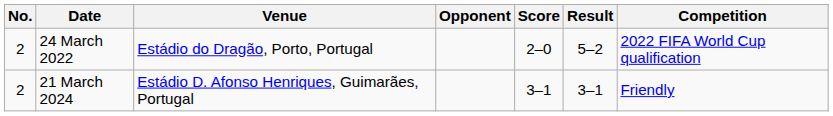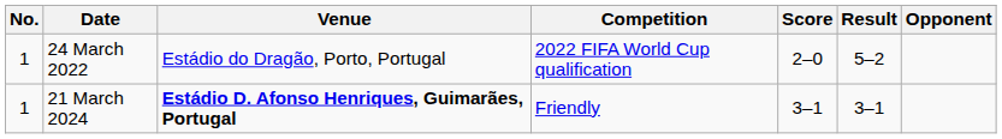columns swapped: Opponent <-> Competition
24 March 2022 | No.: 2 -> 1
21 March 2024 | No.: 2 -> 1
21 March 2024 | Venue: normal -> bold
